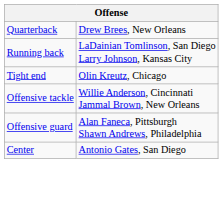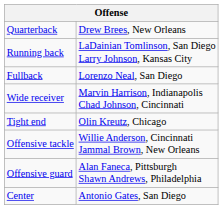+ row: Fullback | Lorenzo Neal, San Diego
+ row: Wide receiver | Marvin Harrison, Indianapolis Chad Johnson, Cincinnati
